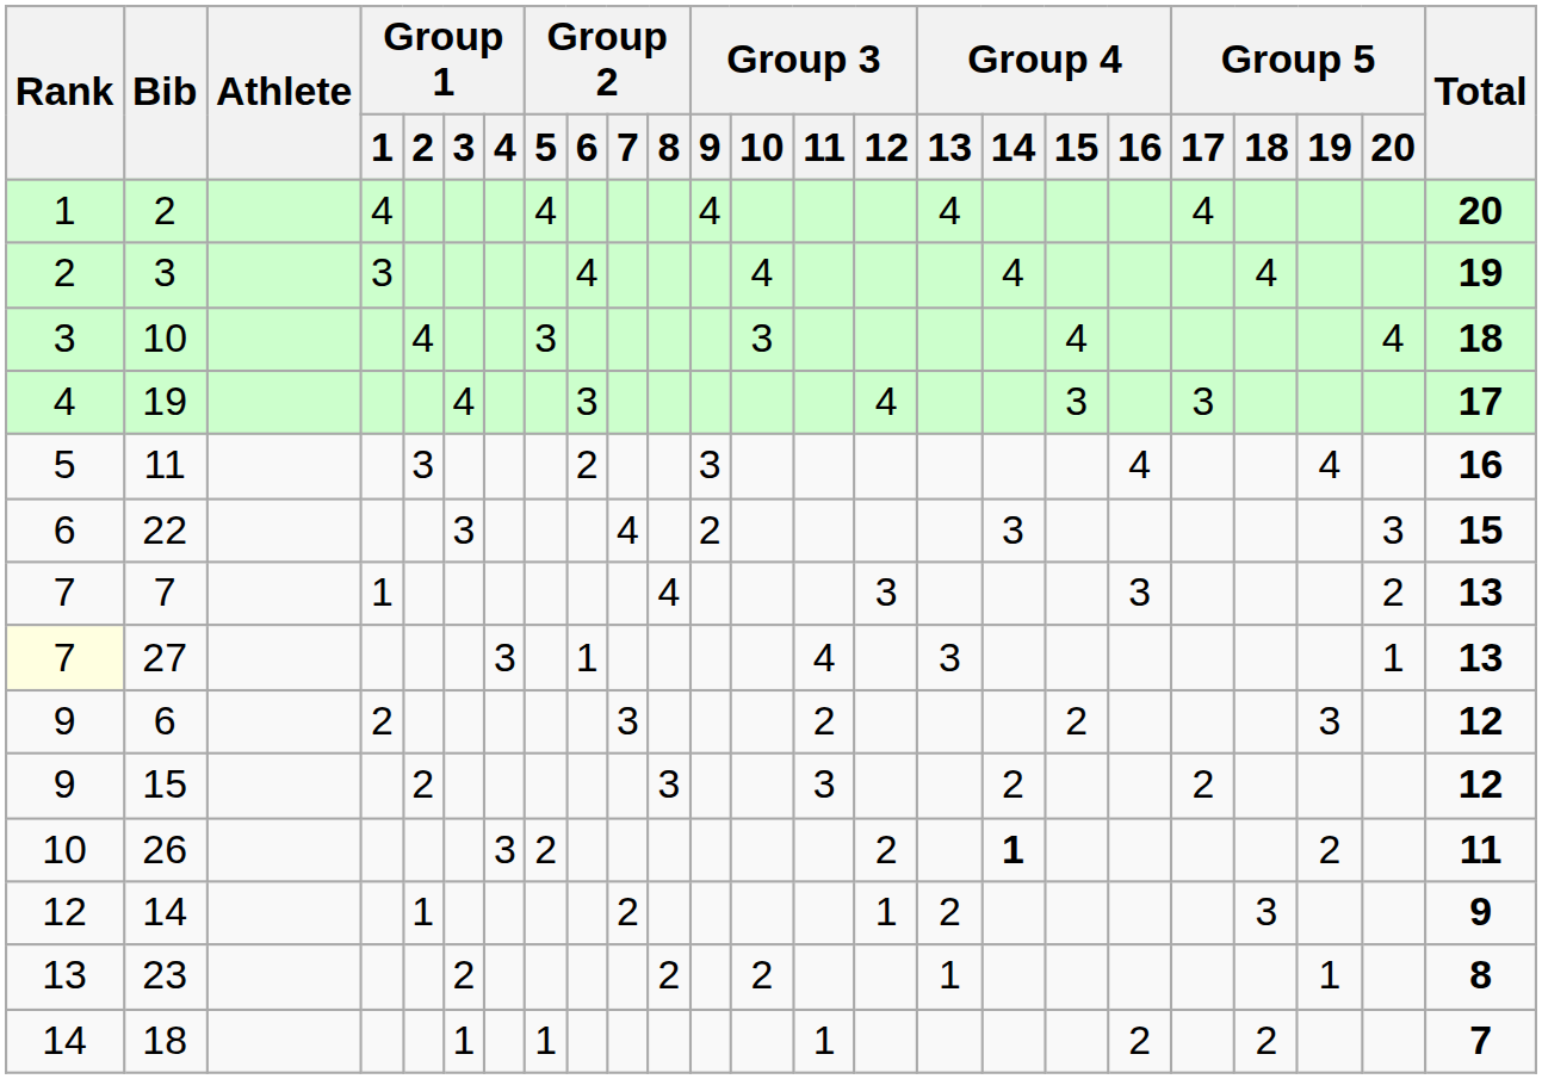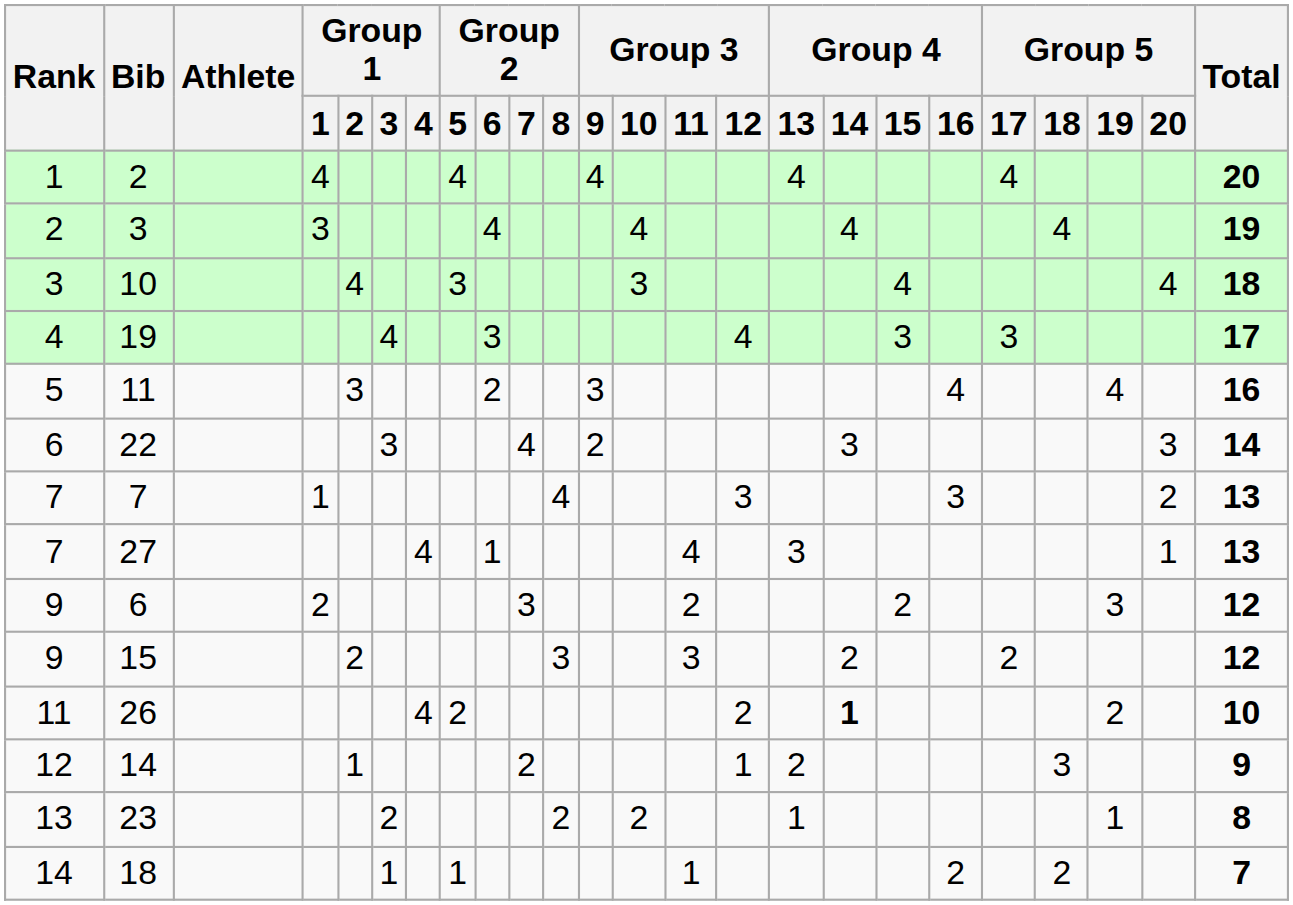22 | Total: 15 -> 14
27 | Rank: lightyellow background -> no background
27 | Group 1 / 4: 3 -> 4
26 | Rank: 10 -> 11
26 | Group 1 / 4: 3 -> 4
26 | Total: 11 -> 10
